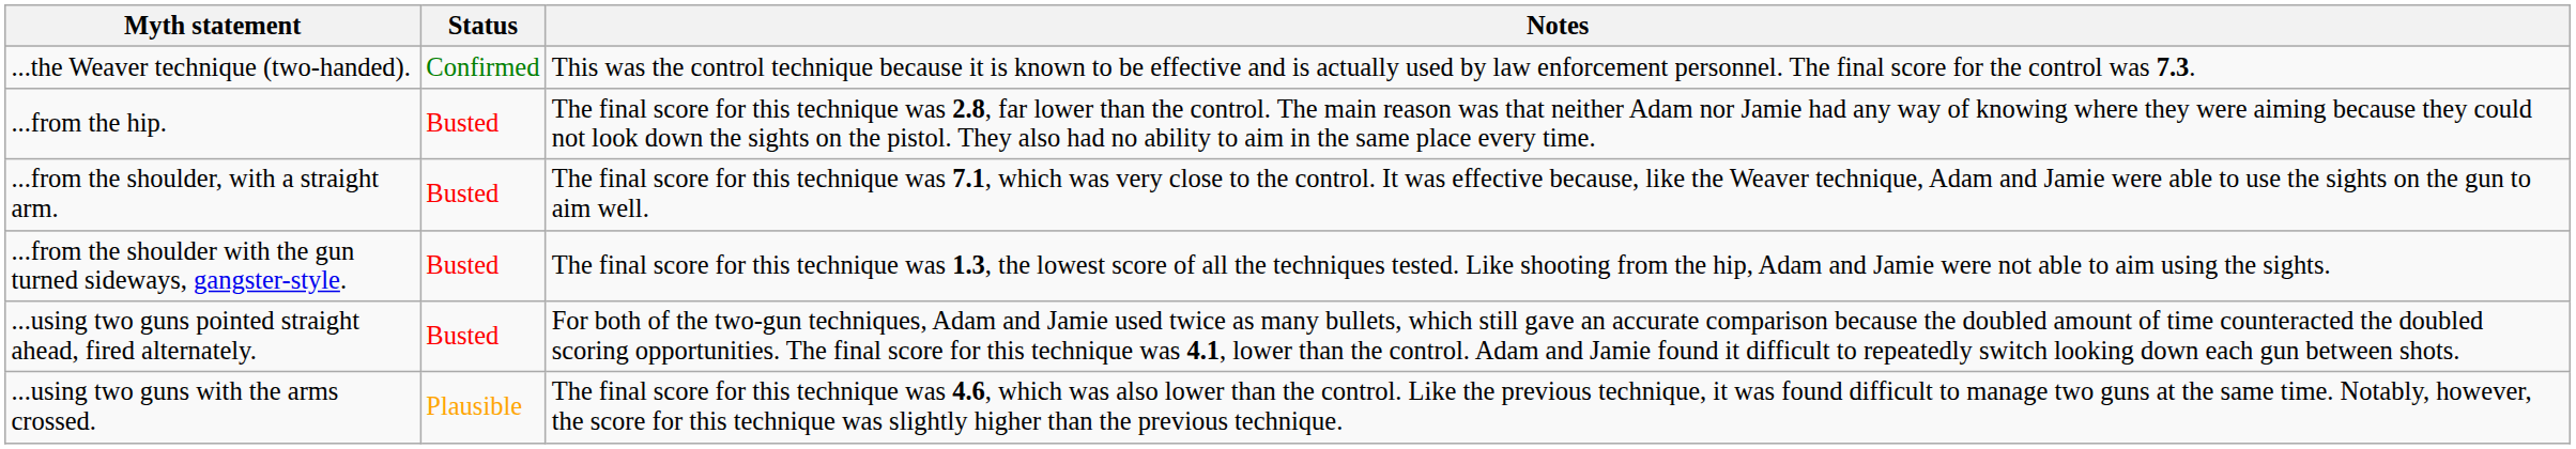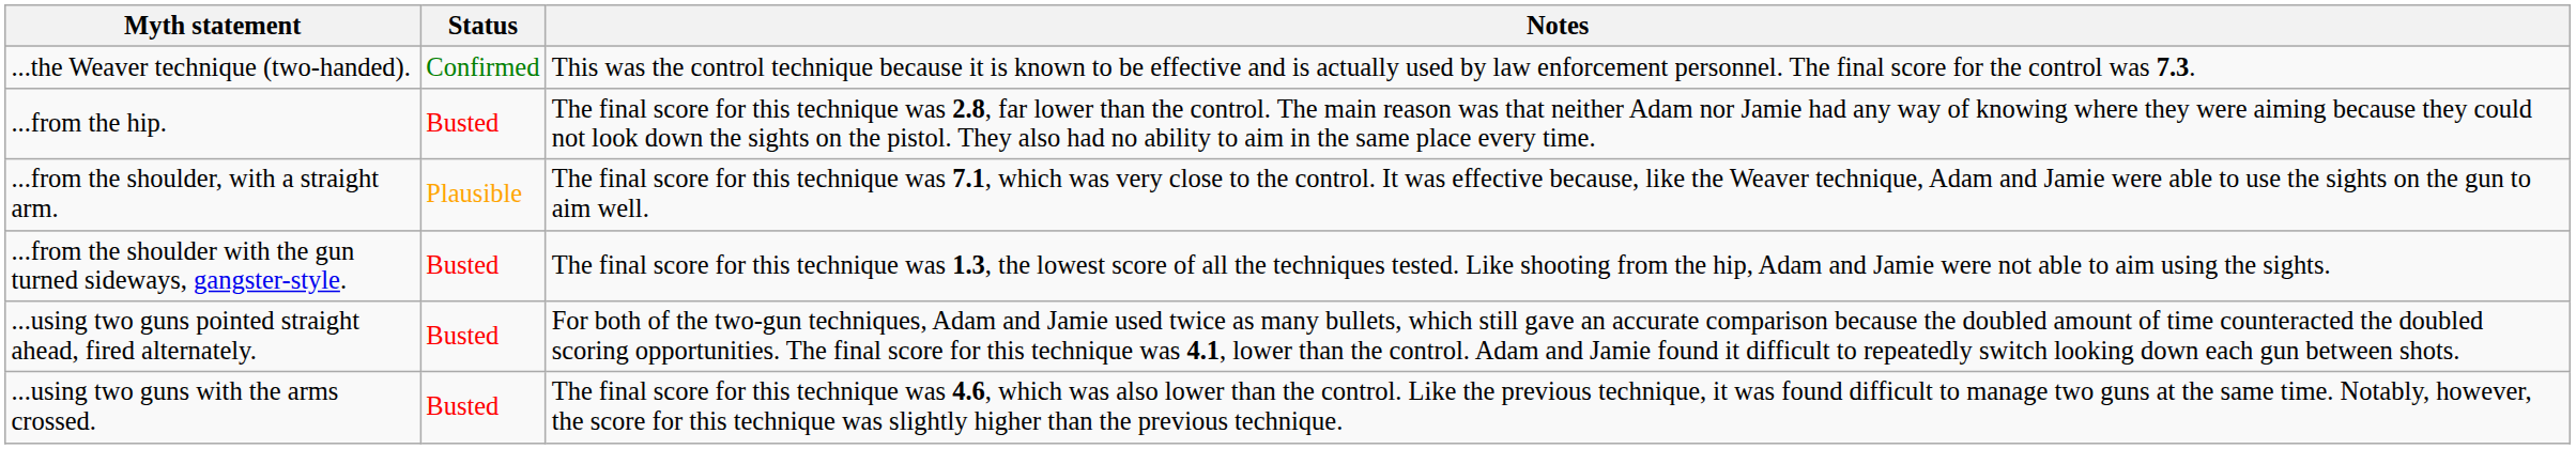...from the shoulder, with a straight arm. | Status: Busted -> Plausible
...using two guns with the arms crossed. | Status: Plausible -> Busted
